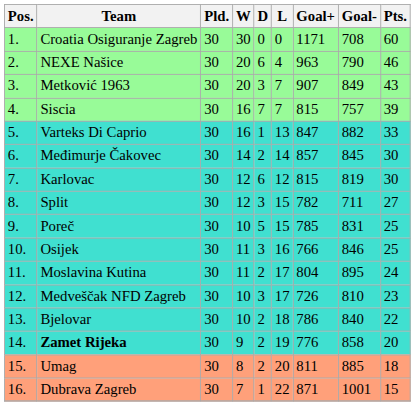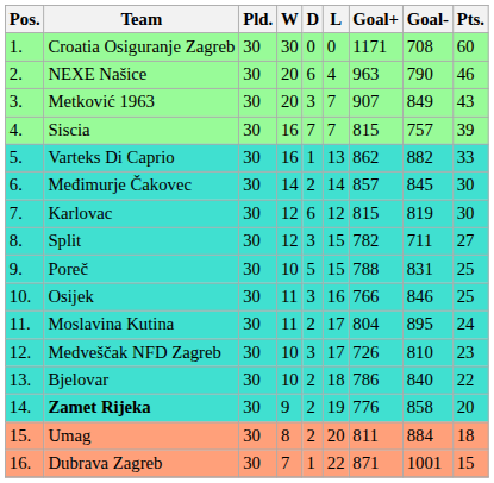Varteks Di Caprio | Goal+: 847 -> 862
Poreč | Goal+: 785 -> 788
Umag | Goal-: 885 -> 884
